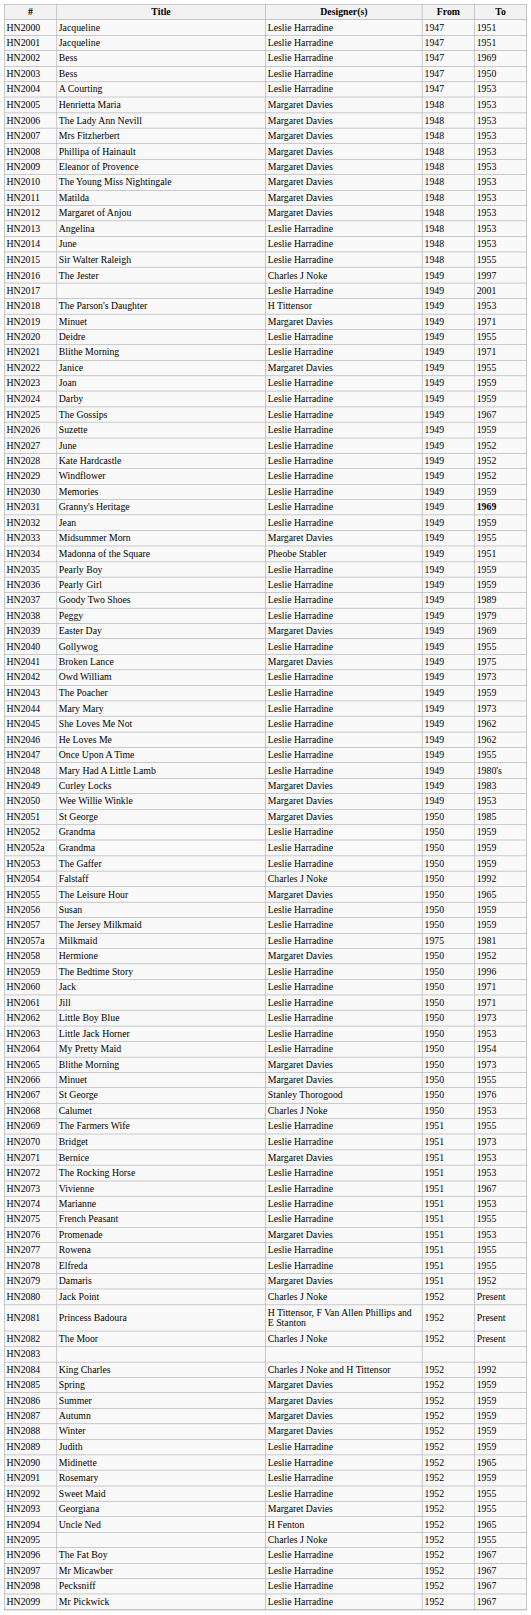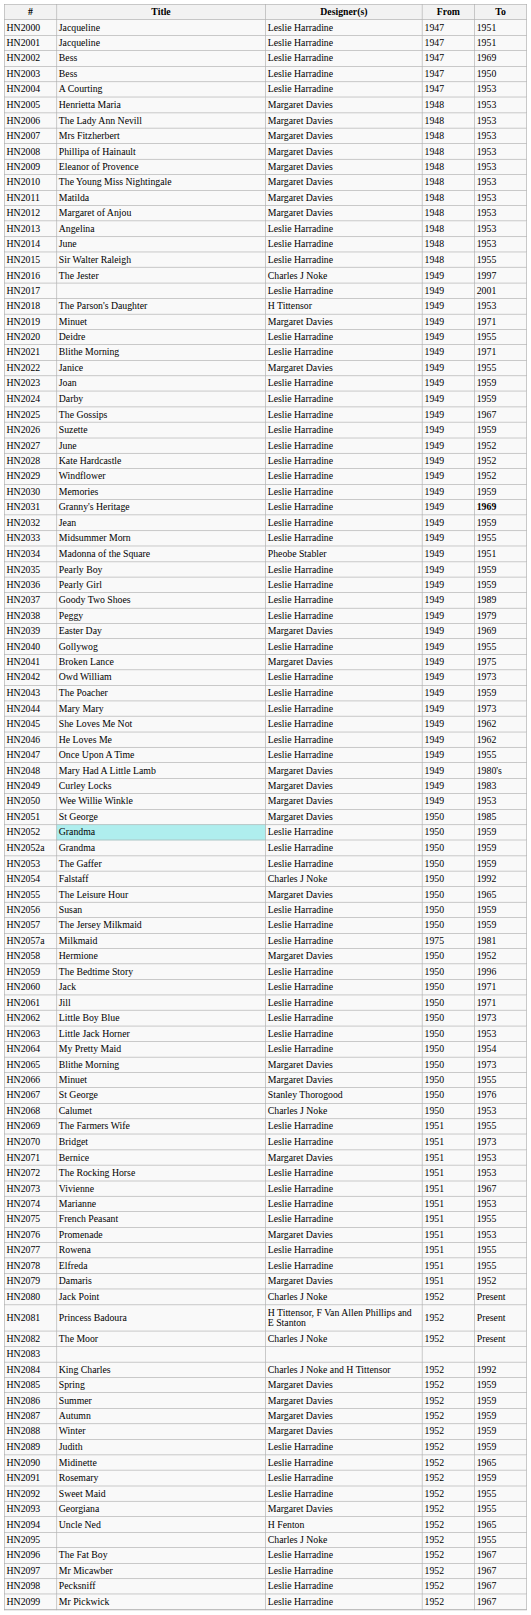HN2033 | Designer(s): Margaret Davies -> Leslie Harradine
HN2048 | Designer(s): Leslie Harradine -> Margaret Davies
HN2052 | Title: no background -> paleturquoise background
